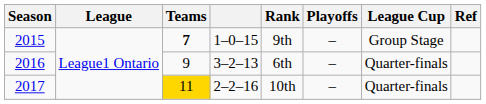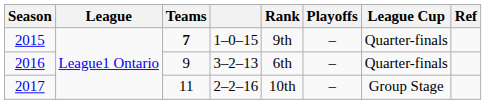2015 | League Cup: Group Stage -> Quarter-finals
2017 | Teams: gold background -> no background
2017 | League Cup: Quarter-finals -> Group Stage
